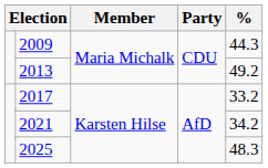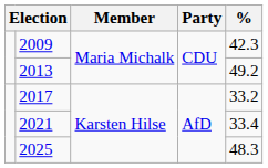2009 | %: 44.3 -> 42.3
2021 | %: 34.2 -> 33.4
